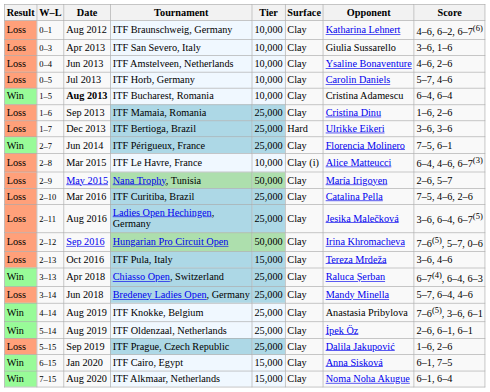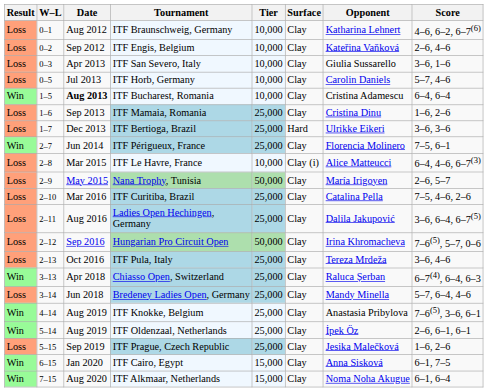+ row: Loss | 0–2 | Sep 2012 | ITF Engis, Belgium | 10,000 | Clay | Kateřina Vaňková | 2–6, 4–6
- row: Loss | 0–4 | Jun 2013 | ITF Amstelveen, Netherlands | 10,000 | Clay | Ysaline Bonaventure | 4–6, 2–6
Ladies Open Hechingen, Germany | Opponent: Jesika Malečková -> Dalila Jakupović
ITF Pula, Italy | Tier: 15,000 -> 25,000
ITF Prague, Czech Republic | Opponent: Dalila Jakupović -> Jesika Malečková
